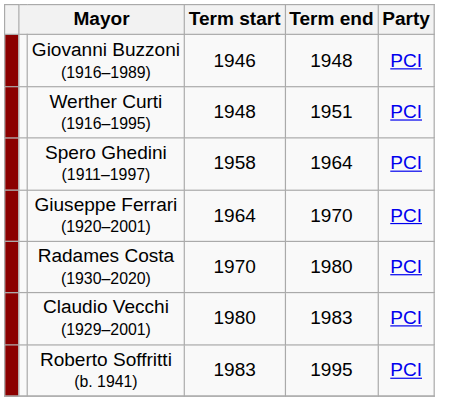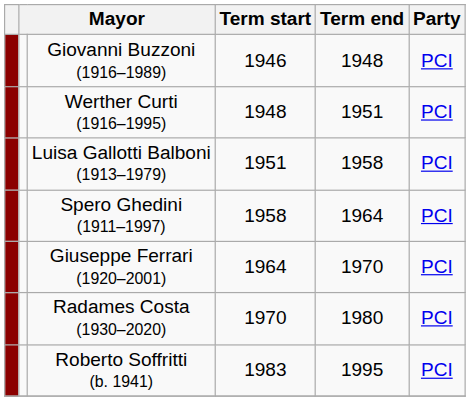+ row: Luisa Gallotti Balboni (1913–1979) | 1951 | 1958 | PCI
- row: Claudio Vecchi (1929–2001) | 1980 | 1983 | PCI
